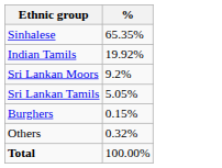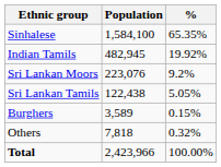+ column: Population | 1,584,100 | 482,945 | 223,076 | 122,438 | 3,589 | 7,818 | 2,423,966
